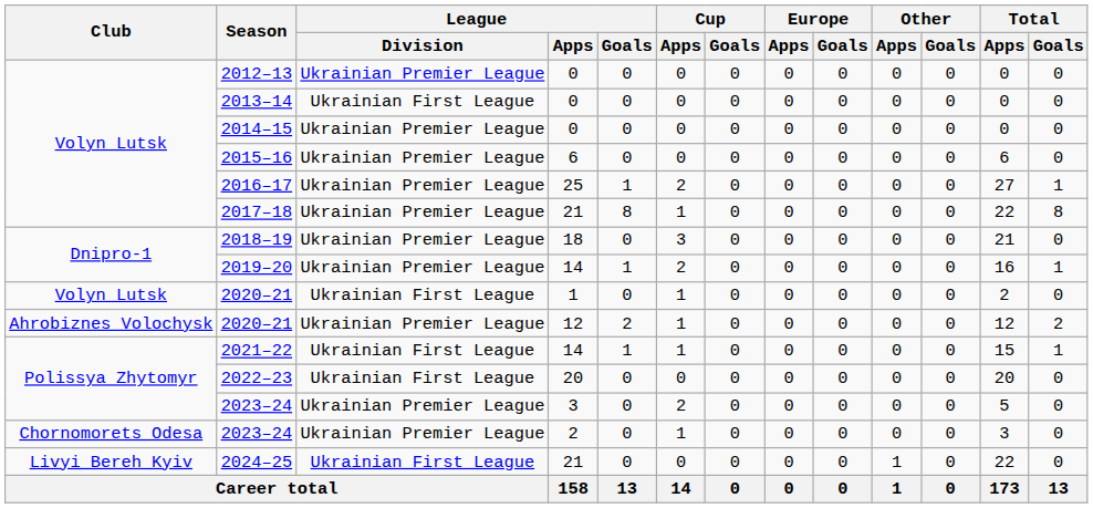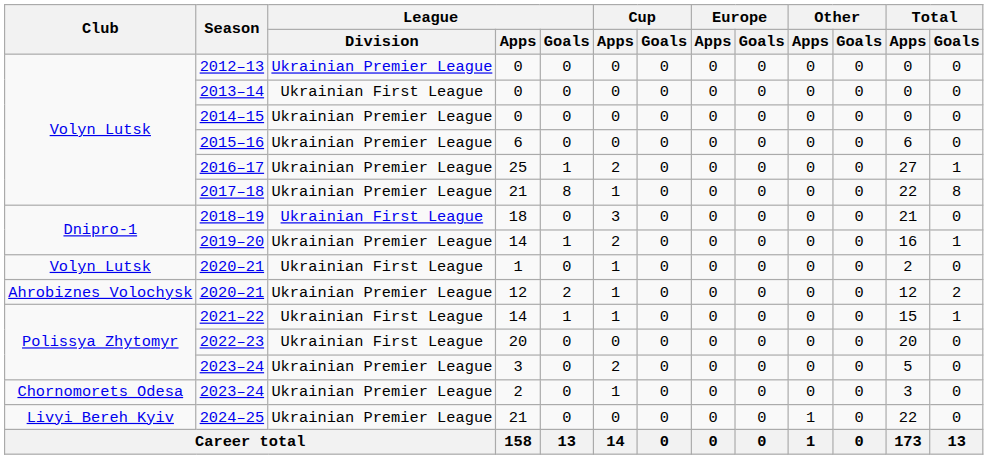2018–19 | League / Division: Ukrainian Premier League -> Ukrainian First League
2024–25 | League / Division: Ukrainian First League -> Ukrainian Premier League
